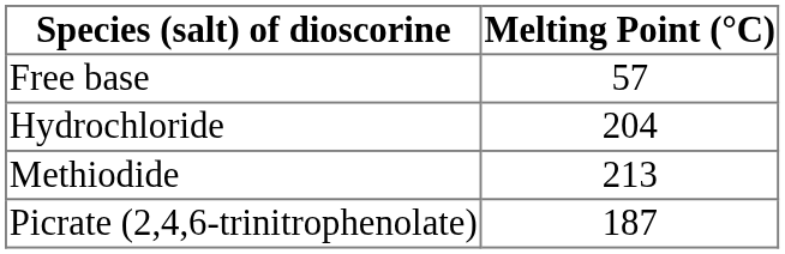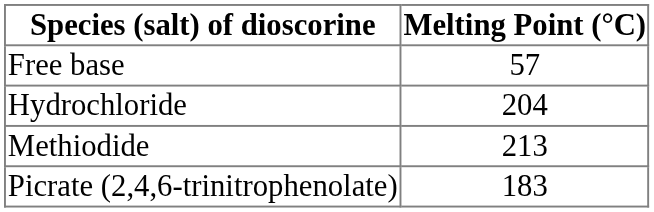Picrate (2,4,6-trinitrophenolate) | Melting Point (°C): 187 -> 183
